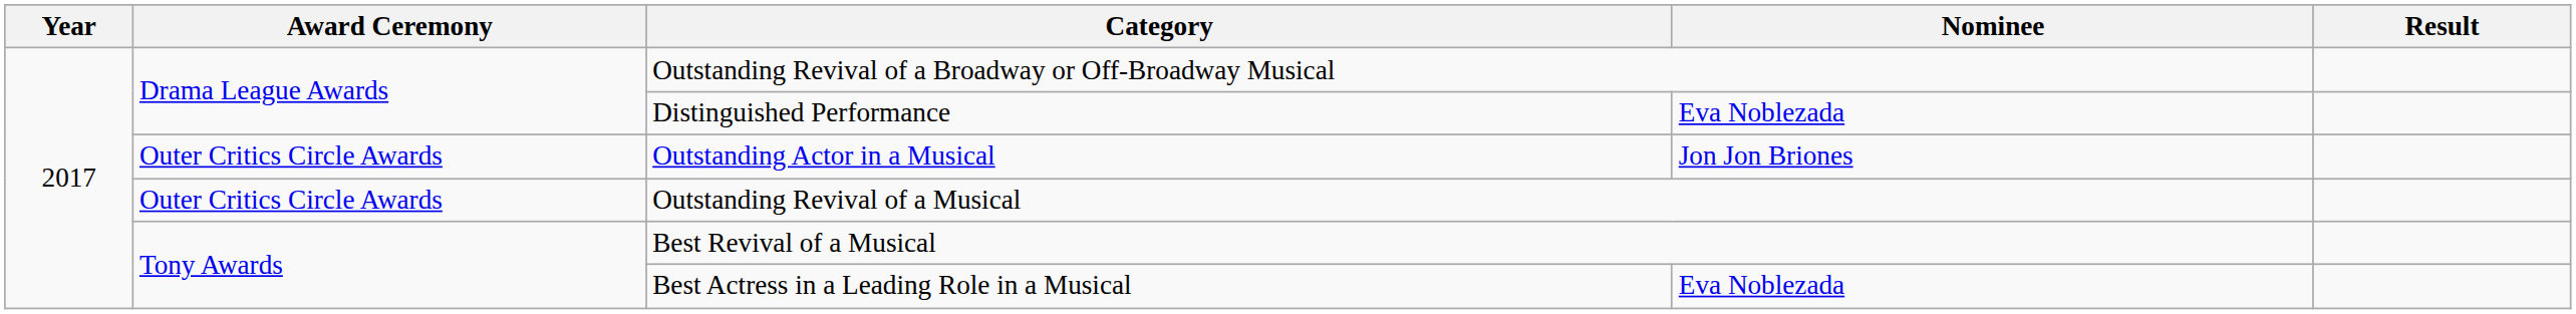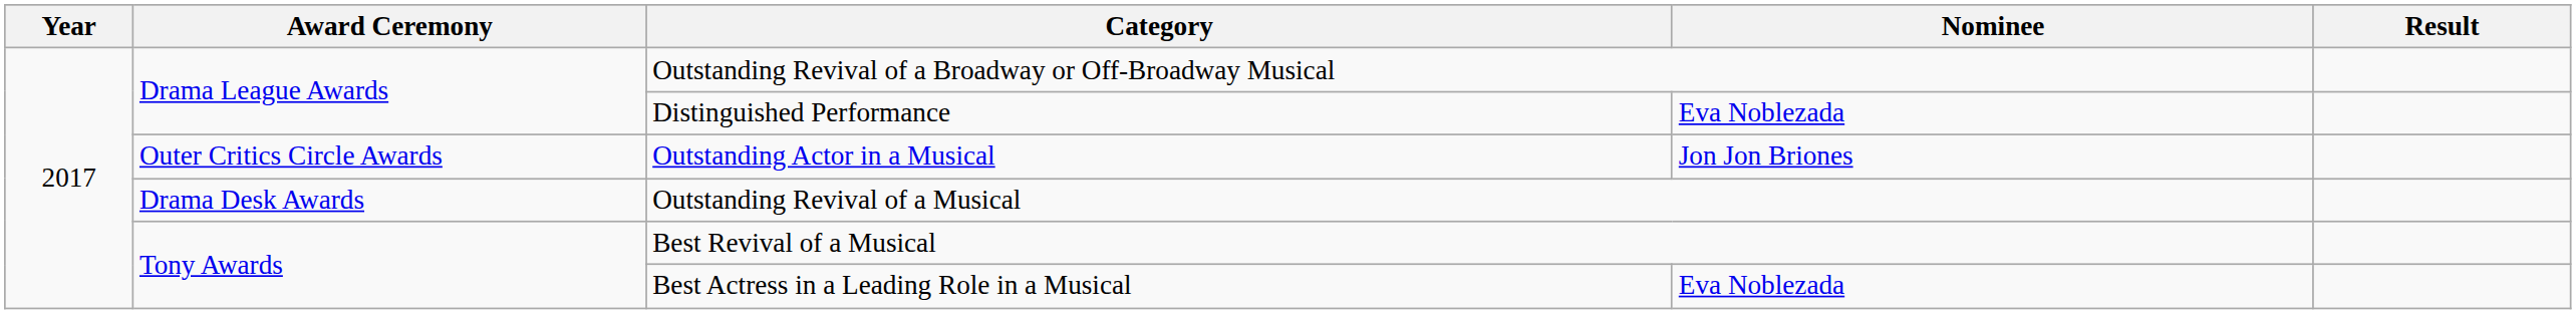Outstanding Revival of a Musical | Award Ceremony: Outer Critics Circle Awards -> Drama Desk Awards
